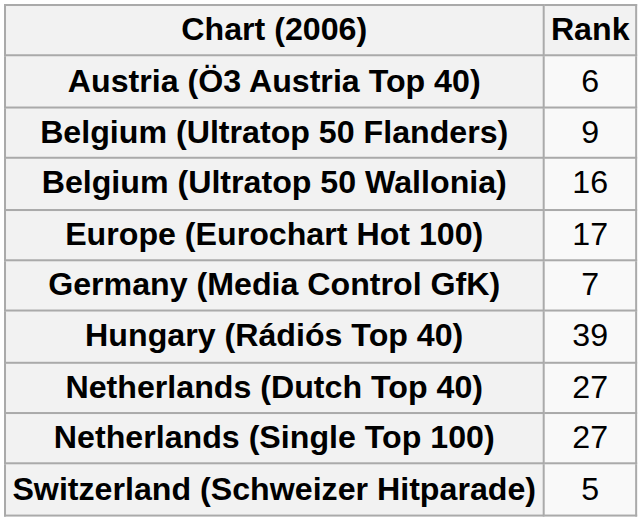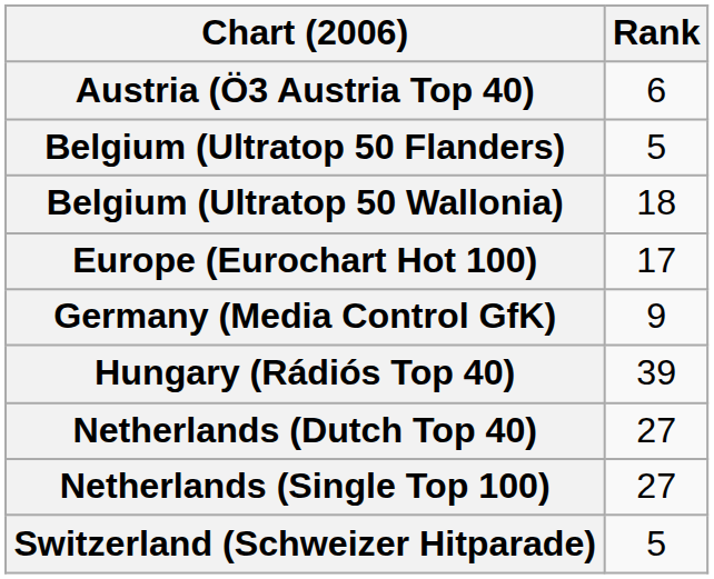Belgium (Ultratop 50 Flanders) | Rank: 9 -> 5
Belgium (Ultratop 50 Wallonia) | Rank: 16 -> 18
Germany (Media Control GfK) | Rank: 7 -> 9
